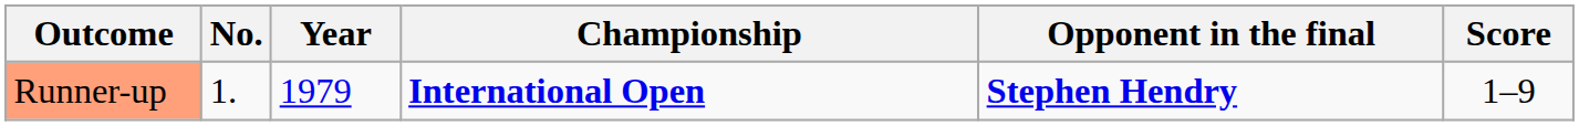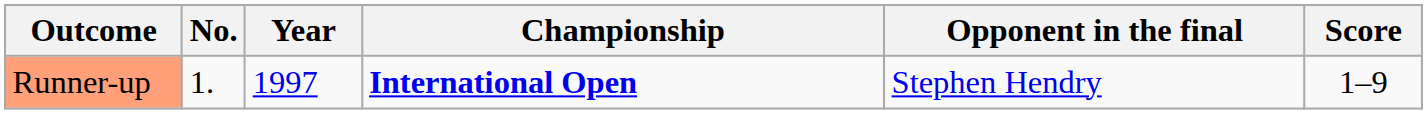Runner-up | Year: 1979 -> 1997
Runner-up | Opponent in the final: bold -> normal
